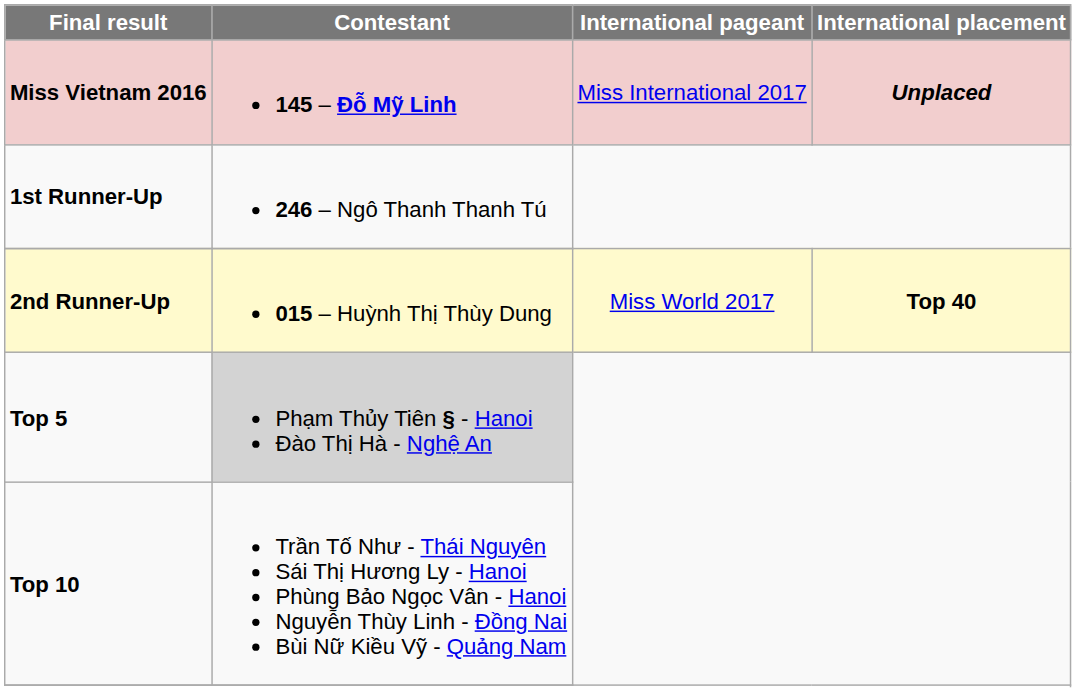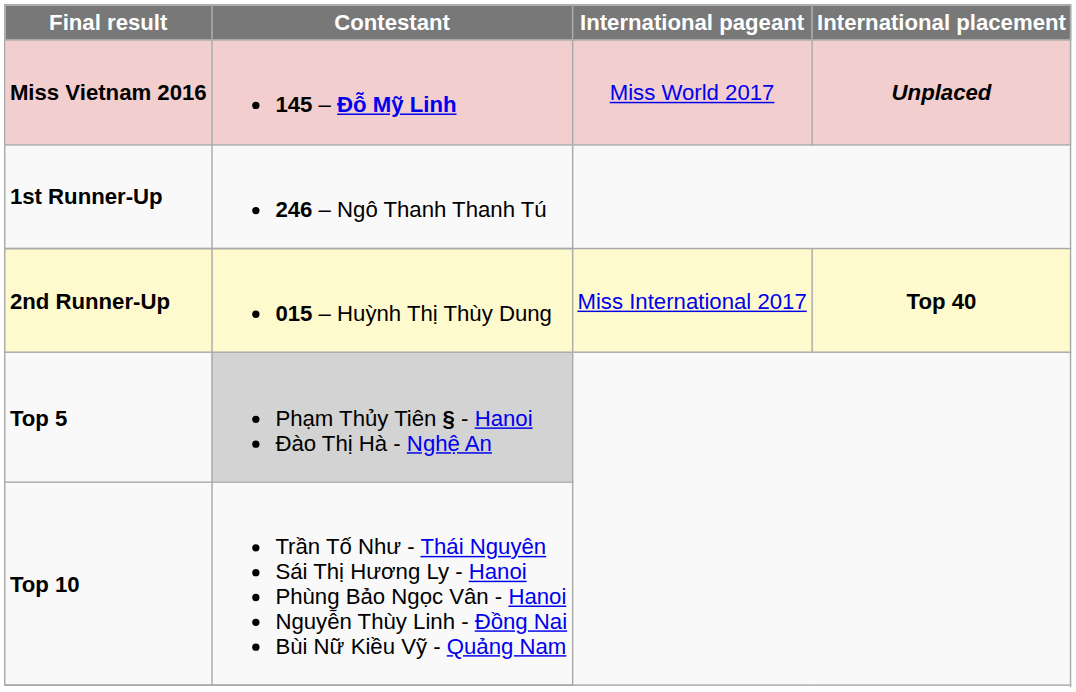Miss Vietnam 2016 | International pageant: Miss International 2017 -> Miss World 2017
2nd Runner-Up | International pageant: Miss World 2017 -> Miss International 2017
